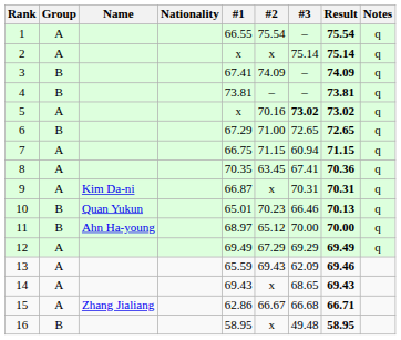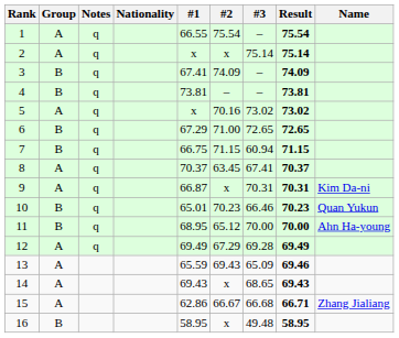columns swapped: Name <-> Notes
5 | #3: bold -> normal
7 | Group: A -> B
8 | #1: 70.35 -> 70.37
8 | Result: 70.36 -> 70.37
10 | Result: 70.13 -> 70.23
11 | #1: 68.97 -> 68.95
12 | #3: 69.29 -> 69.28
13 | #3: 62.09 -> 65.09
